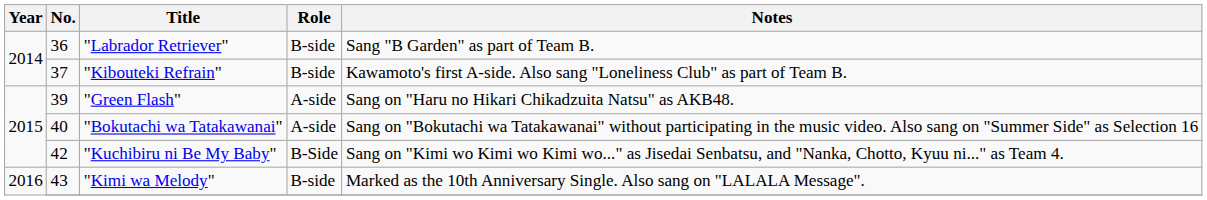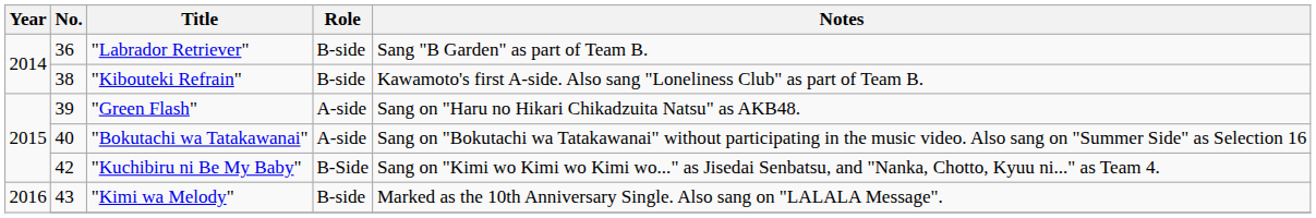"Kibouteki Refrain" | No.: 37 -> 38
